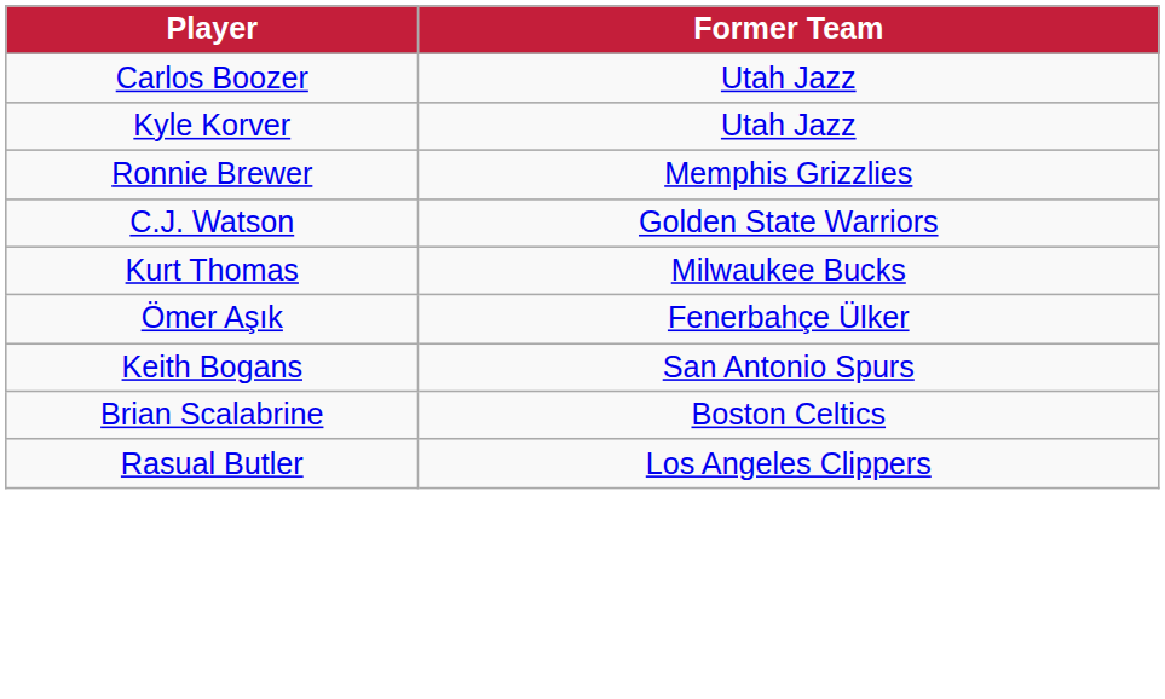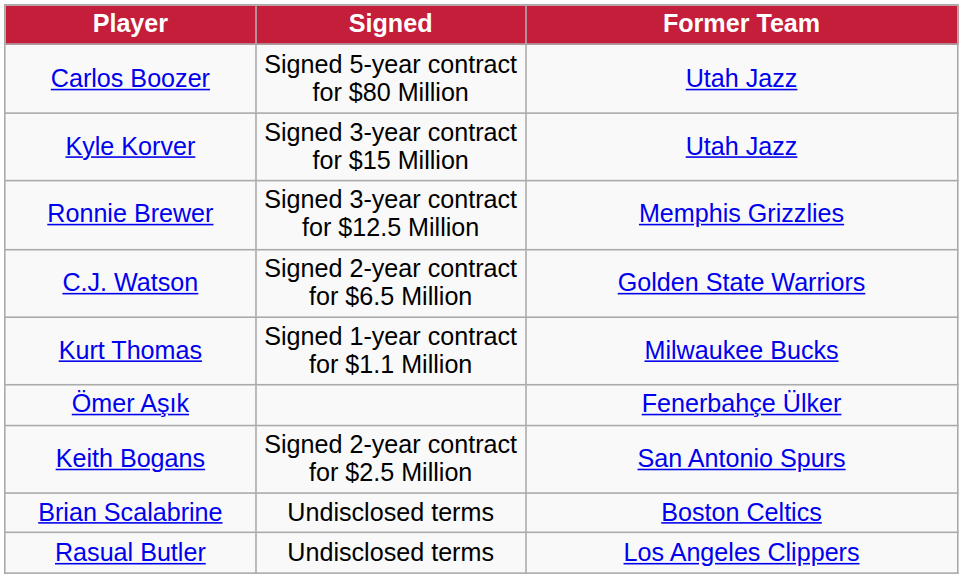+ column: Signed | Signed 5-year contract for $80 Million | Signed 3-year contract for $15 Million | Signed 3-year contract for $12.5 Million | Signed 2-year contract for $6.5 Million | Signed 1-year contract for $1.1 Million | Signed 2-year contract for $2.5 Million | Undisclosed terms | Undisclosed terms
